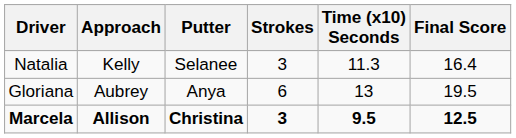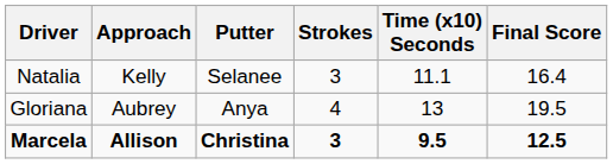Natalia | Time (x10) Seconds: 11.3 -> 11.1
Gloriana | Strokes: 6 -> 4
